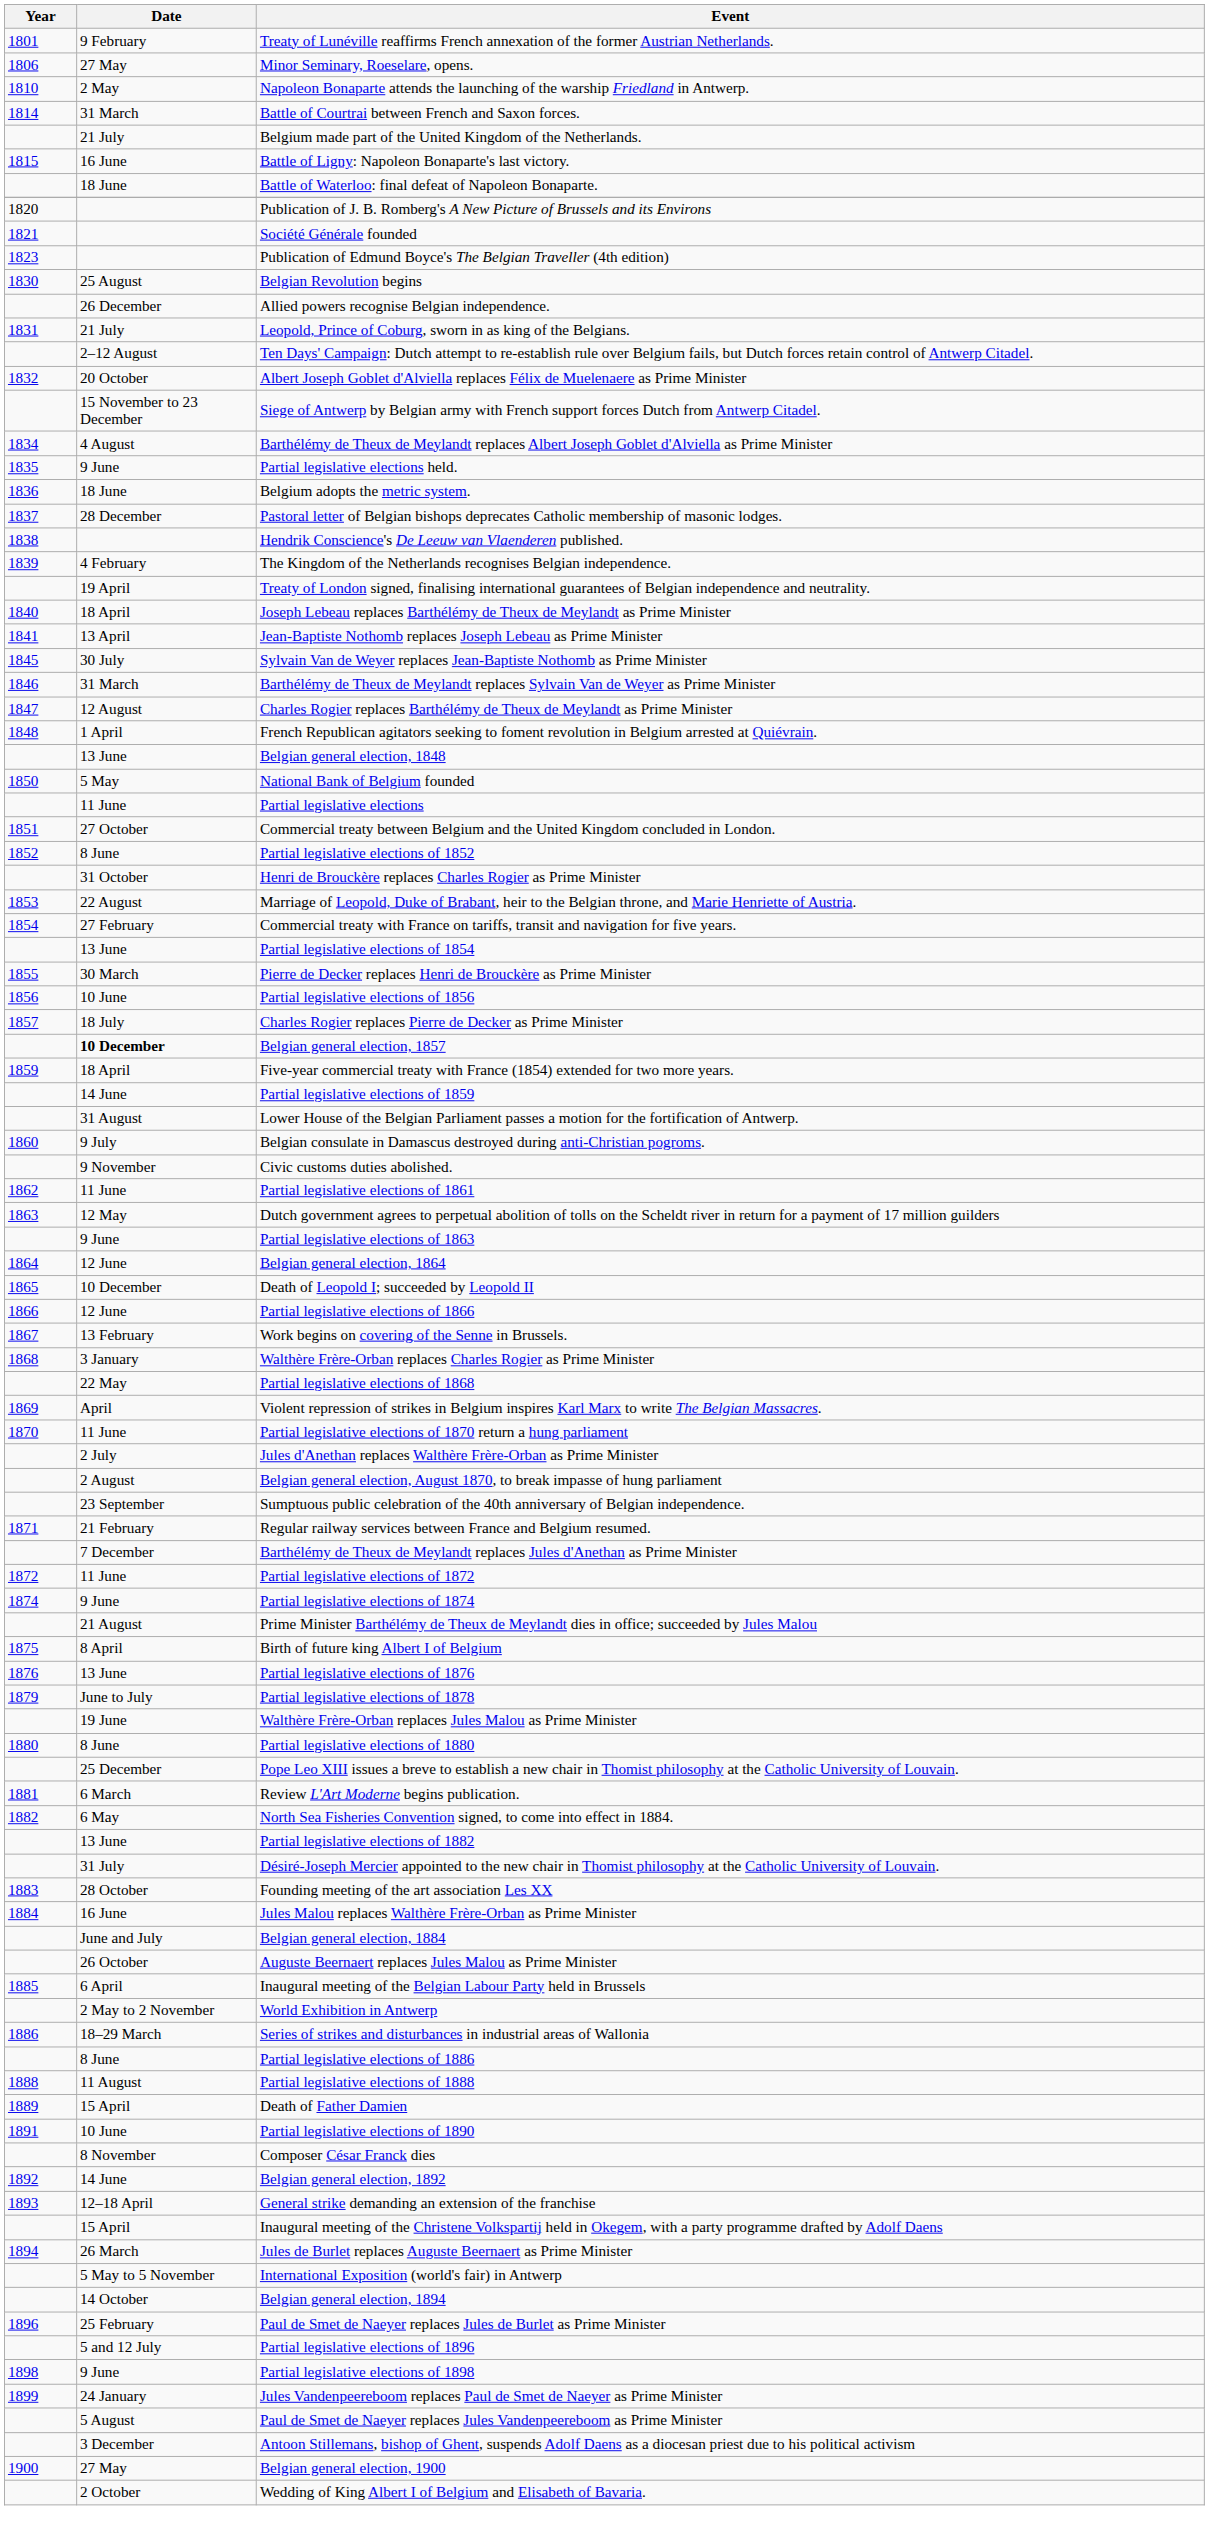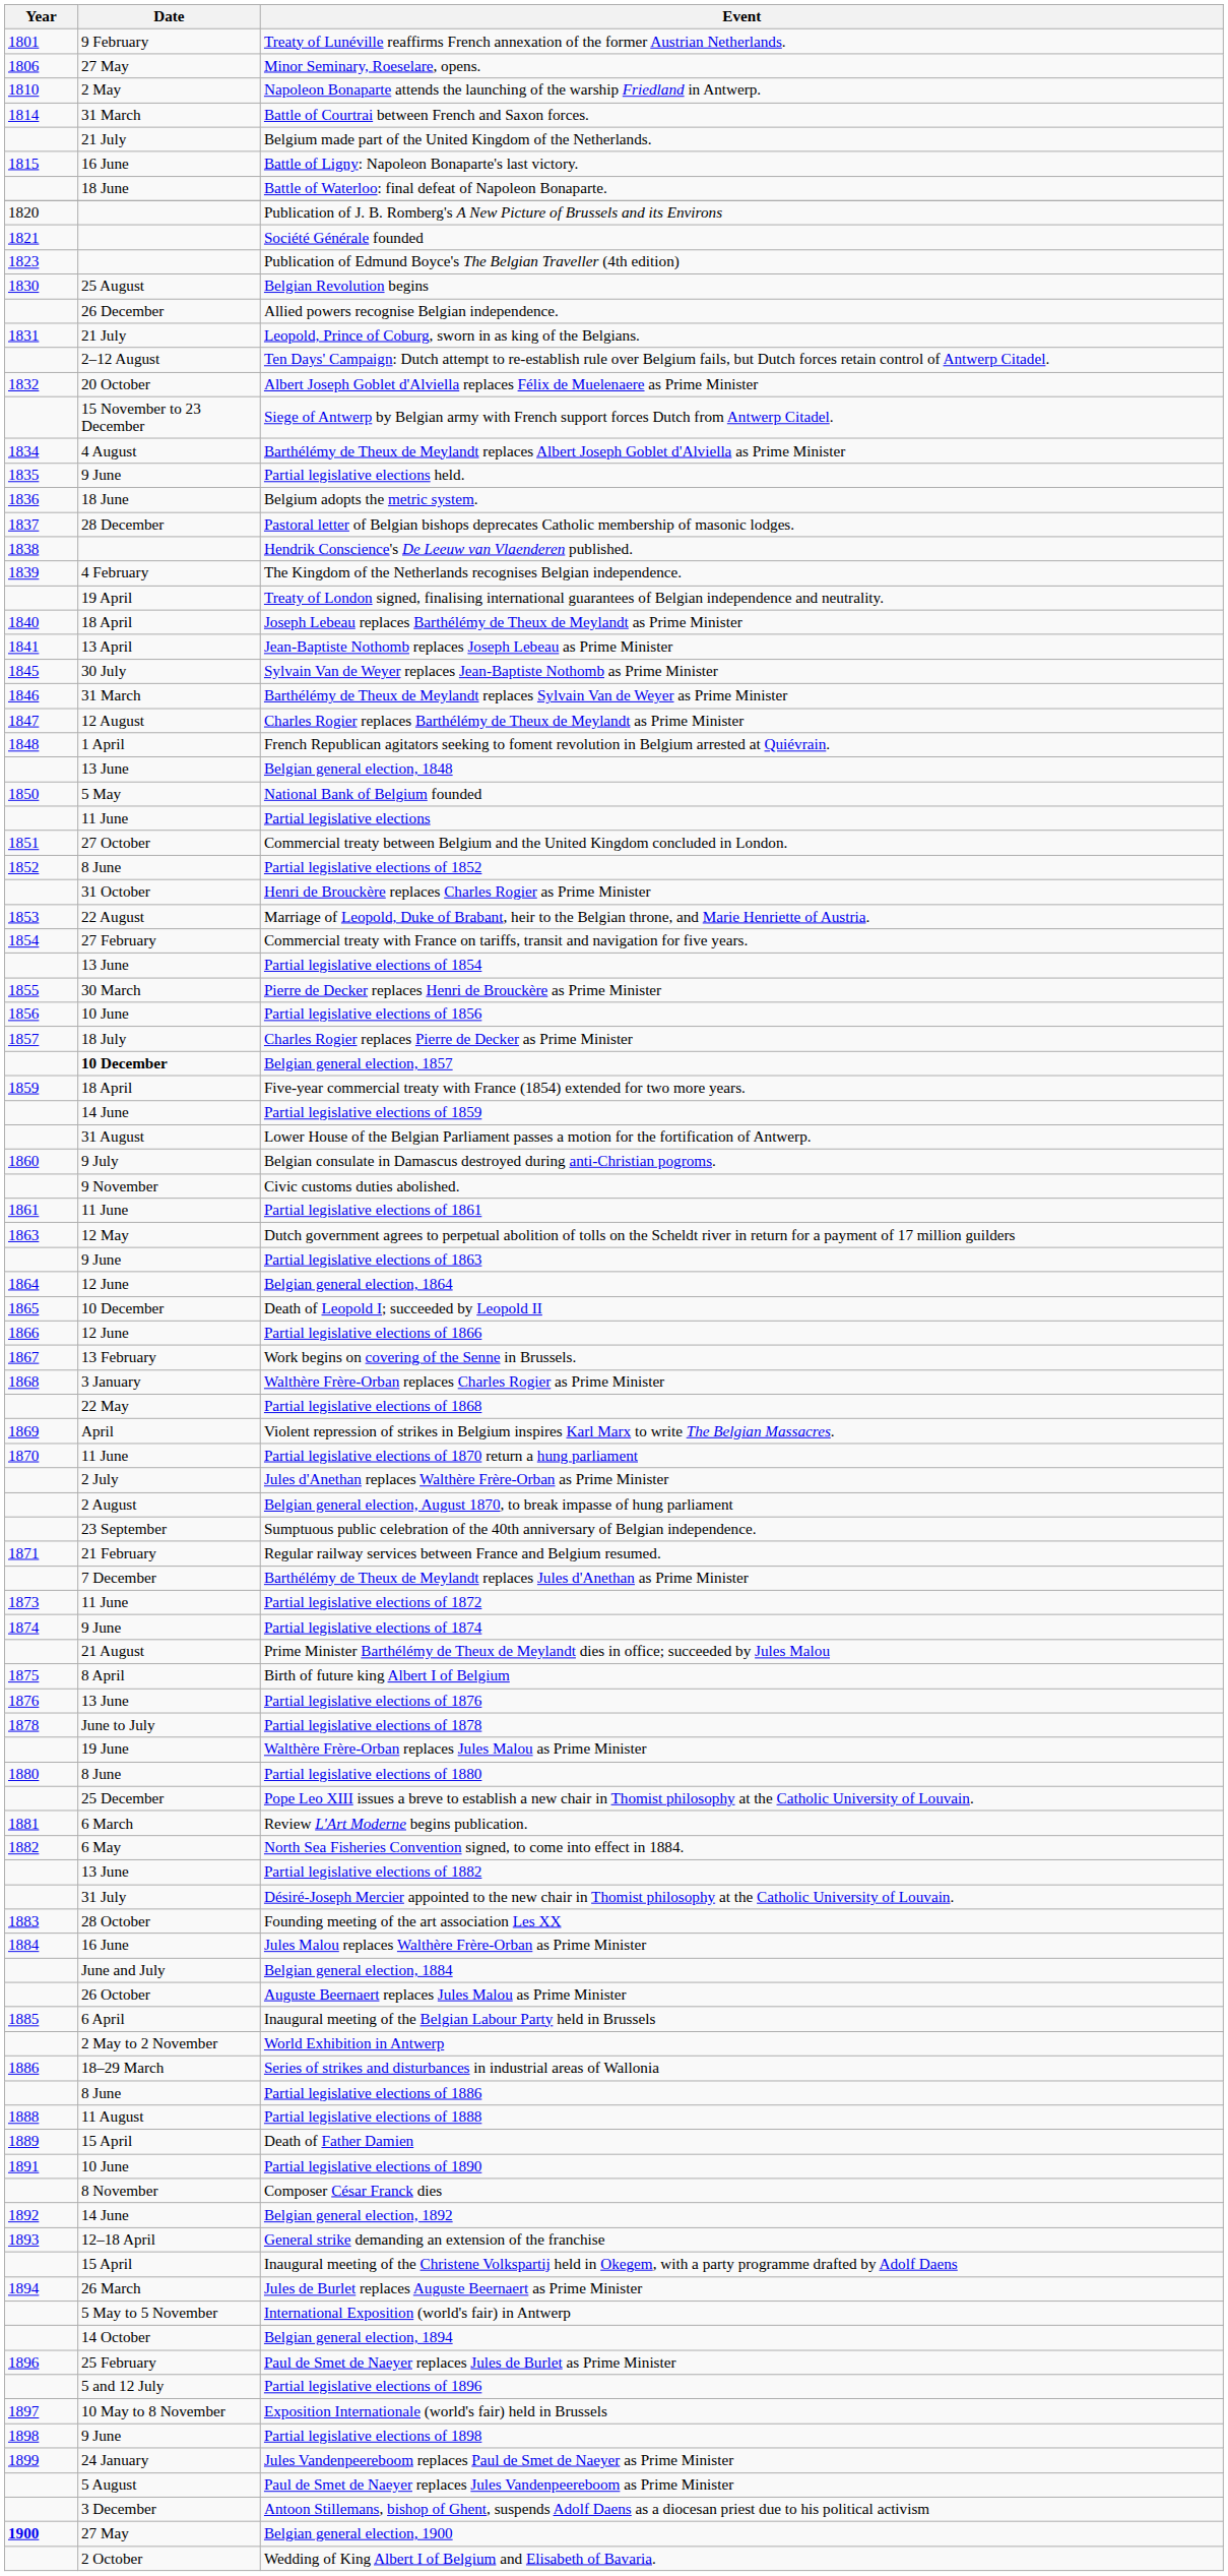Partial legislative elections of 1861 | Year: 1862 -> 1861
Partial legislative elections of 1872 | Year: 1872 -> 1873
Partial legislative elections of 1878 | Year: 1879 -> 1878
+ row: 1897 | 10 May to 8 November | Exposition Internationale (world's fair) held in Brussels
Belgian general election, 1900 | Year: normal -> bold
